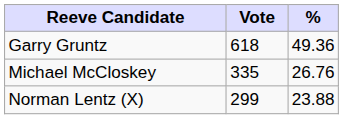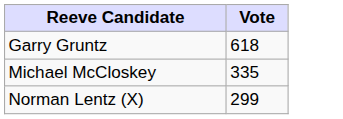- column: % | 49.36 | 26.76 | 23.88
